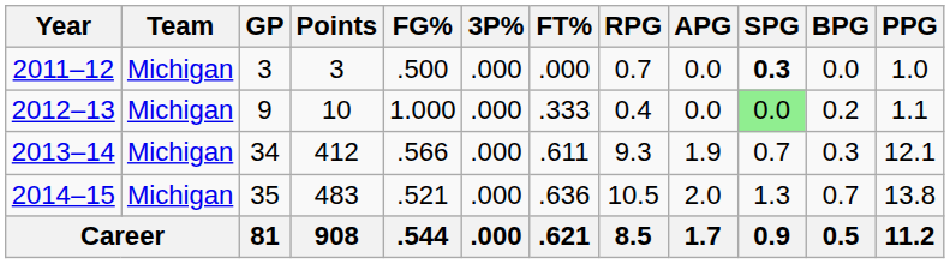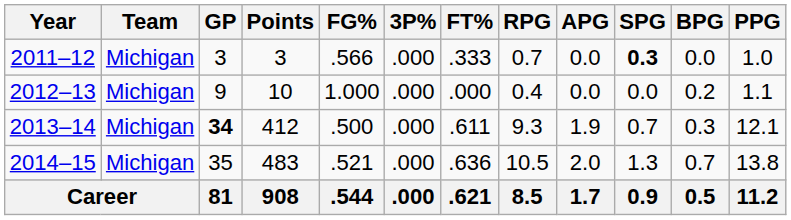2011–12 | FG%: .500 -> .566
2011–12 | FT%: .000 -> .333
2012–13 | FT%: .333 -> .000
2012–13 | SPG: lightgreen background -> no background
2013–14 | GP: normal -> bold
2013–14 | FG%: .566 -> .500
